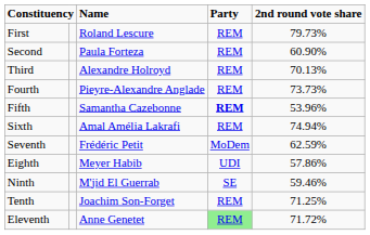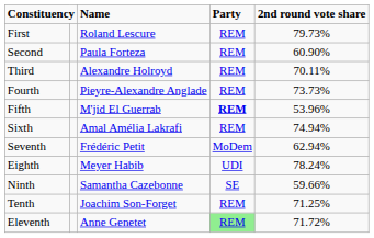Third | 2nd round vote share: 70.13% -> 70.11%
Fifth | Name: Samantha Cazebonne -> M'jid El Guerrab
Seventh | 2nd round vote share: 62.59% -> 62.94%
Eighth | 2nd round vote share: 57.86% -> 78.24%
Ninth | Name: M'jid El Guerrab -> Samantha Cazebonne
Ninth | 2nd round vote share: 59.46% -> 59.66%
